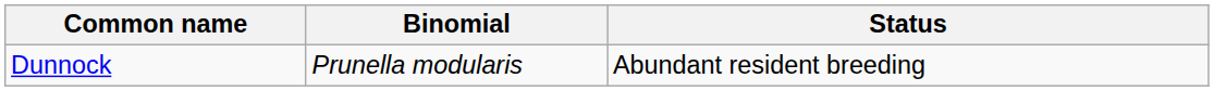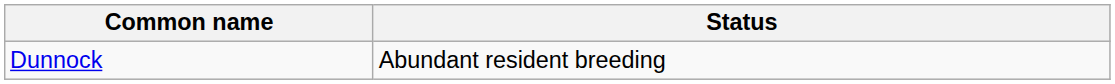- column: Binomial | Prunella modularis
